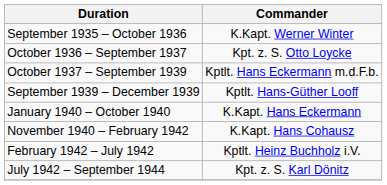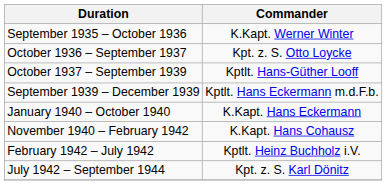October 1937 – September 1939 | Commander: Kptlt. Hans Eckermann m.d.F.b. -> Kptlt. Hans-Güther Looff
September 1939 – December 1939 | Commander: Kptlt. Hans-Güther Looff -> Kptlt. Hans Eckermann m.d.F.b.
